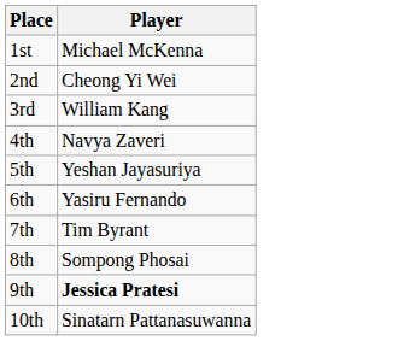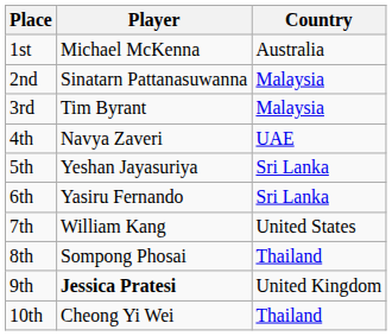+ column: Country | Australia | Malaysia | Malaysia | UAE | Sri Lanka | Sri Lanka | United States | Thailand | United Kingdom | Thailand
2nd | Player: Cheong Yi Wei -> Sinatarn Pattanasuwanna
3rd | Player: William Kang -> Tim Byrant
7th | Player: Tim Byrant -> William Kang
10th | Player: Sinatarn Pattanasuwanna -> Cheong Yi Wei
